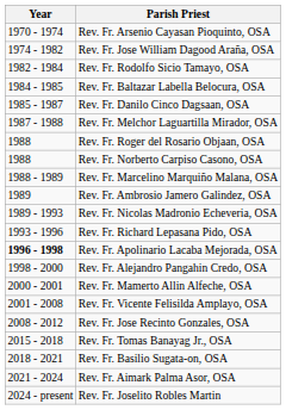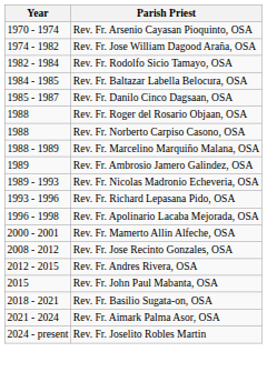- row: 1987 - 1988 | Rev. Fr. Melchor Laguartilla Mirador, OSA
Rev. Fr. Apolinario Lacaba Mejorada, OSA | Year: bold -> normal
- row: 1998 - 2000 | Rev. Fr. Alejandro Pangahin Credo, OSA
- row: 2001 - 2008 | Rev. Fr. Vicente Felisilda Amplayo, OSA
+ row: 2012 - 2015 | Rev. Fr. Andres Rivera, OSA
+ row: 2015 | Rev. Fr. John Paul Mabanta, OSA
- row: 2015 - 2018 | Rev. Fr. Tomas Banayag Jr., OSA
